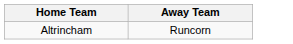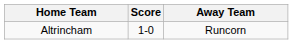+ column: Score | 1-0
